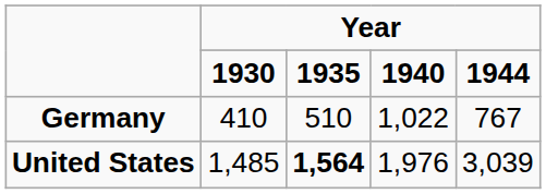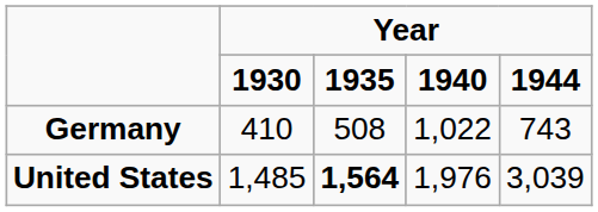Germany | column 3: 510 -> 508
Germany | column 5: 767 -> 743
